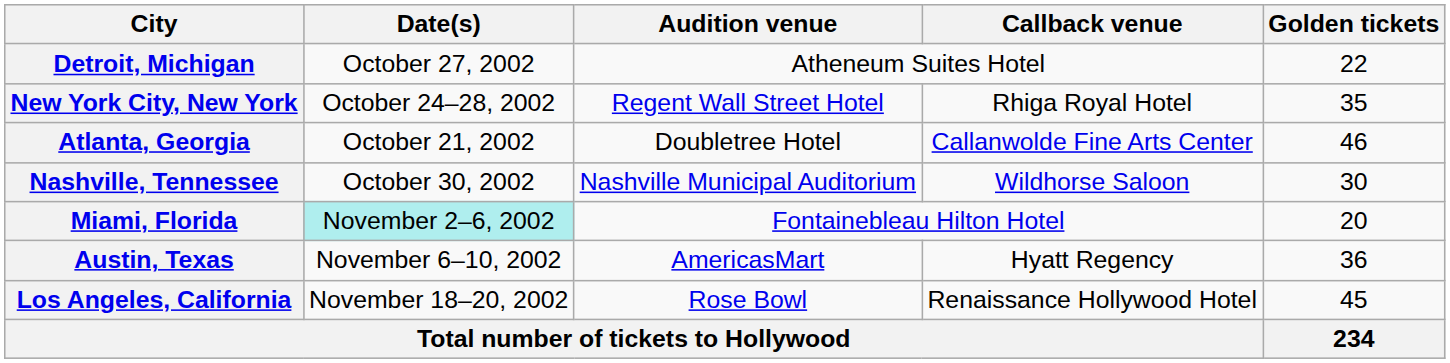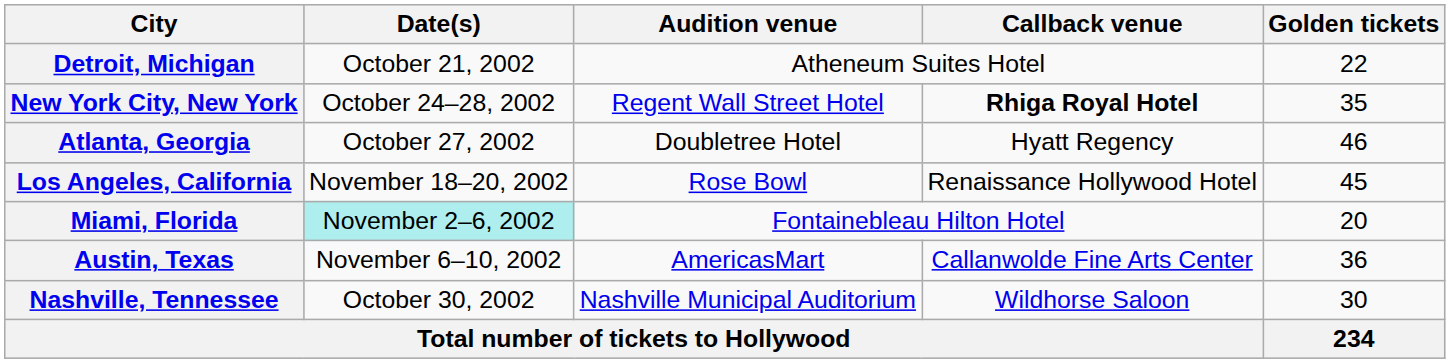Detroit, Michigan | Date(s): October 27, 2002 -> October 21, 2002
New York City, New York | Callback venue: normal -> bold
Atlanta, Georgia | Date(s): October 21, 2002 -> October 27, 2002
Atlanta, Georgia | Callback venue: Callanwolde Fine Arts Center -> Hyatt Regency
rows swapped: Nashville, Tennessee <-> Los Angeles, California
Austin, Texas | Callback venue: Hyatt Regency -> Callanwolde Fine Arts Center
